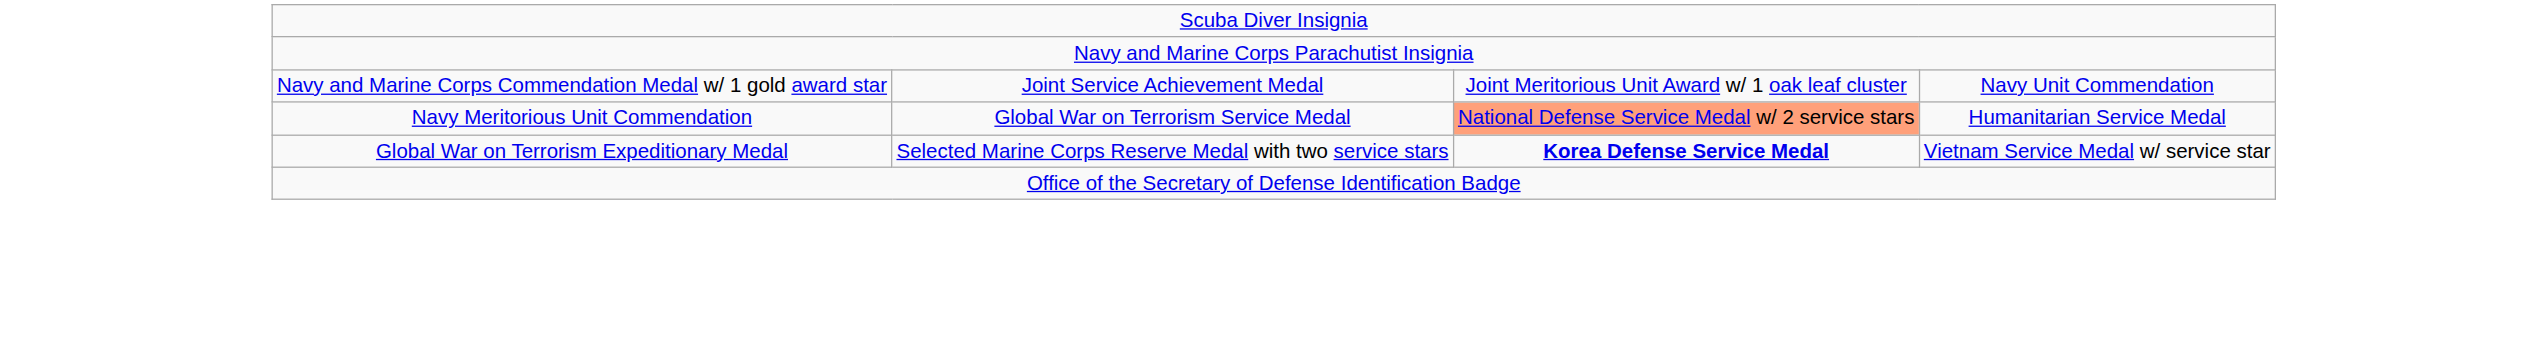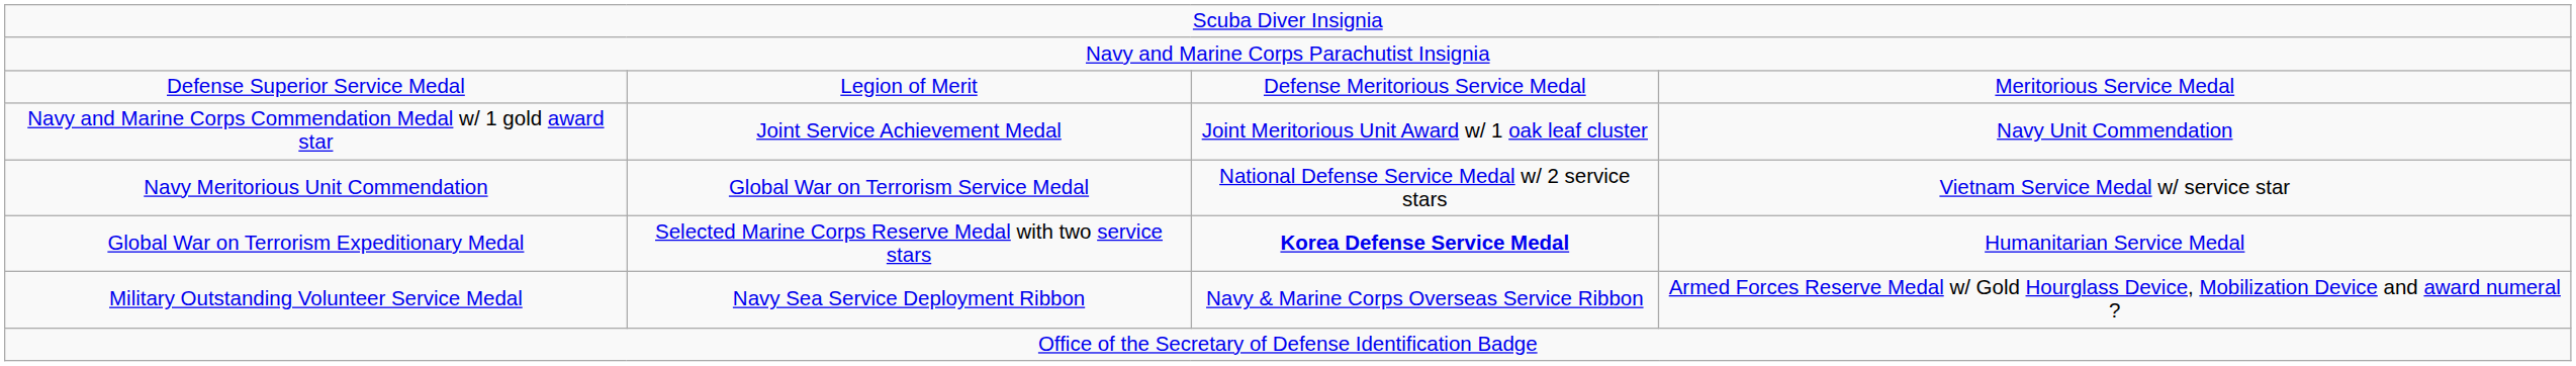+ row: Defense Superior Service Medal | Legion of Merit | Defense Meritorious Service Medal | Meritorious Service Medal
Navy Meritorious Unit Commendation | column 3: lightsalmon background -> no background
Navy Meritorious Unit Commendation | column 4: Humanitarian Service Medal -> Vietnam Service Medal w/ service star
Global War on Terrorism Expeditionary Medal | column 4: Vietnam Service Medal w/ service star -> Humanitarian Service Medal
+ row: Military Outstanding Volunteer Service Medal | Navy Sea Service Deployment Ribbon | Navy & Marine Corps Overseas Service Ribbon | Armed Forces Reserve Medal w/ Gold Hourglass Device, Mobilization Device and award numeral ?
